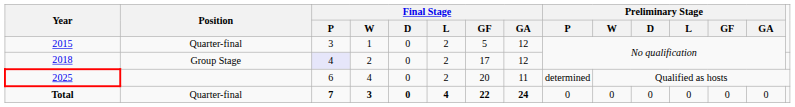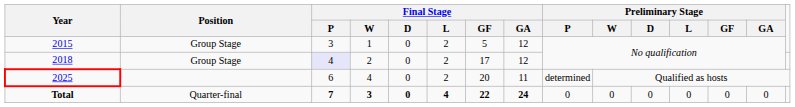2015 | Position: Quarter-final -> Group Stage
